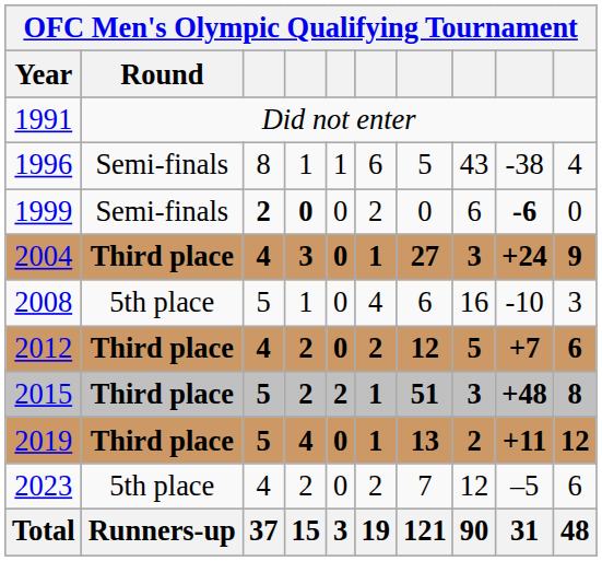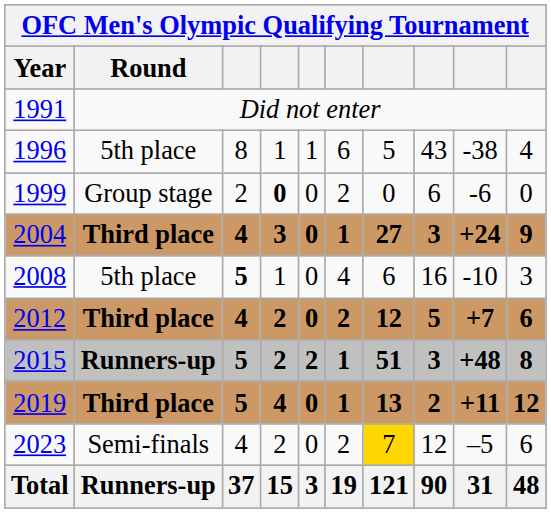1996 | Round: Semi-finals -> 5th place
1999 | Round: Semi-finals -> Group stage
1999 | column 3: bold -> normal
1999 | column 9: bold -> normal
2008 | column 3: normal -> bold
2015 | Round: Third place -> Runners-up
2023 | Round: 5th place -> Semi-finals
2023 | column 7: no background -> gold background
